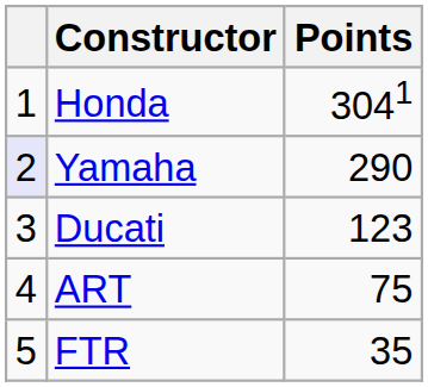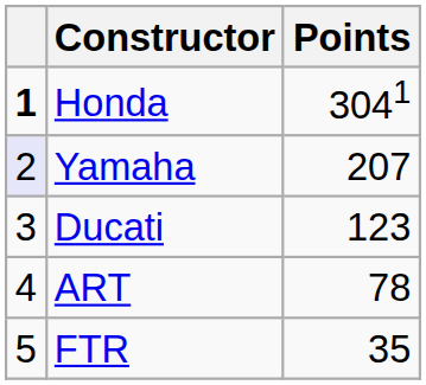Honda | column 1: normal -> bold
Yamaha | Points: 290 -> 207
ART | Points: 75 -> 78
